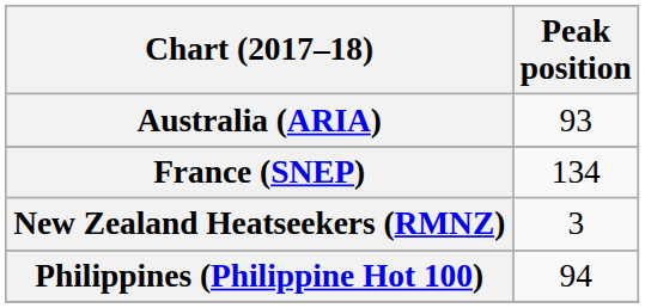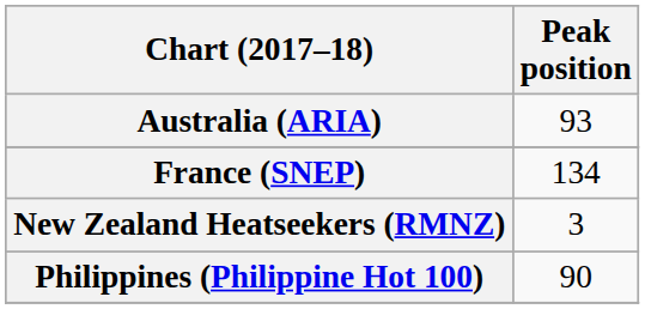Philippines (Philippine Hot 100) | Peak position: 94 -> 90
